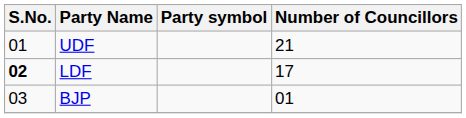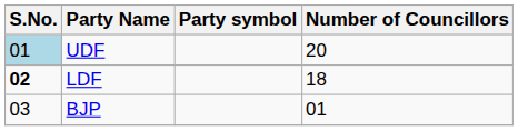UDF | S.No.: no background -> lightblue background
UDF | Number of Councillors: 21 -> 20
LDF | Number of Councillors: 17 -> 18
